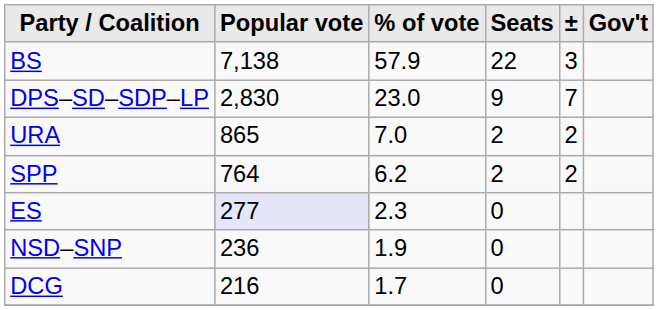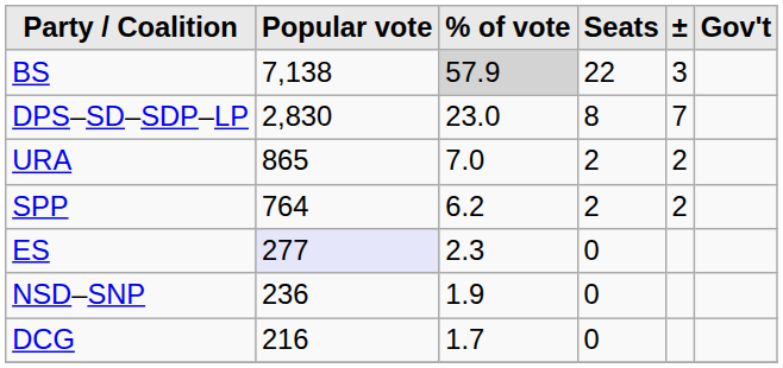BS | % of vote: no background -> lightgrey background
DPS–SD–SDP–LP | Seats: 9 -> 8
